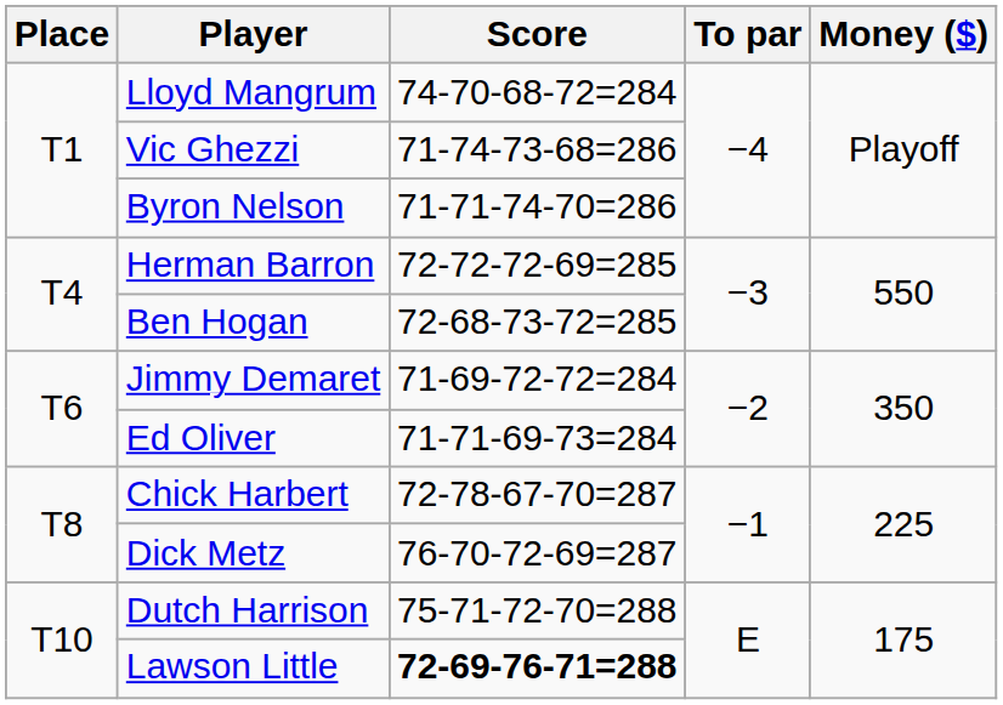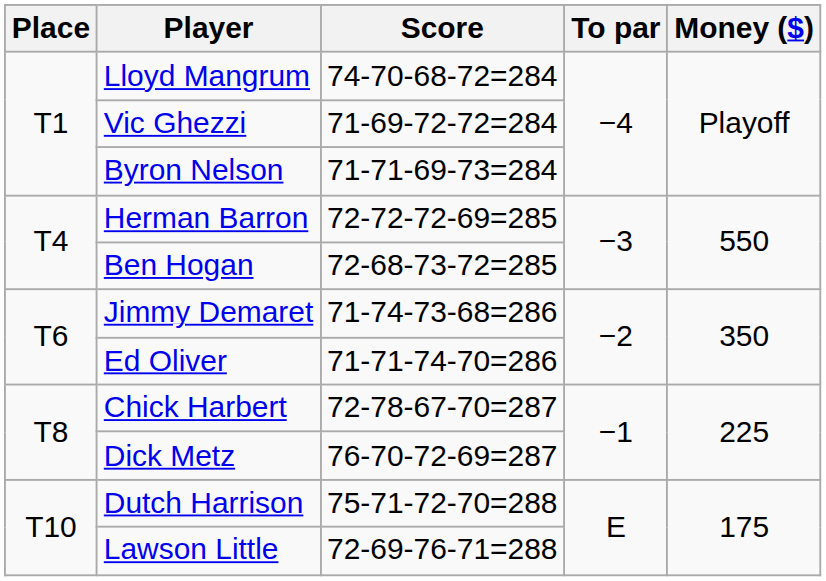Vic Ghezzi | Score: 71-74-73-68=286 -> 71-69-72-72=284
Byron Nelson | Score: 71-71-74-70=286 -> 71-71-69-73=284
Jimmy Demaret | Score: 71-69-72-72=284 -> 71-74-73-68=286
Ed Oliver | Score: 71-71-69-73=284 -> 71-71-74-70=286
Lawson Little | Score: bold -> normal
